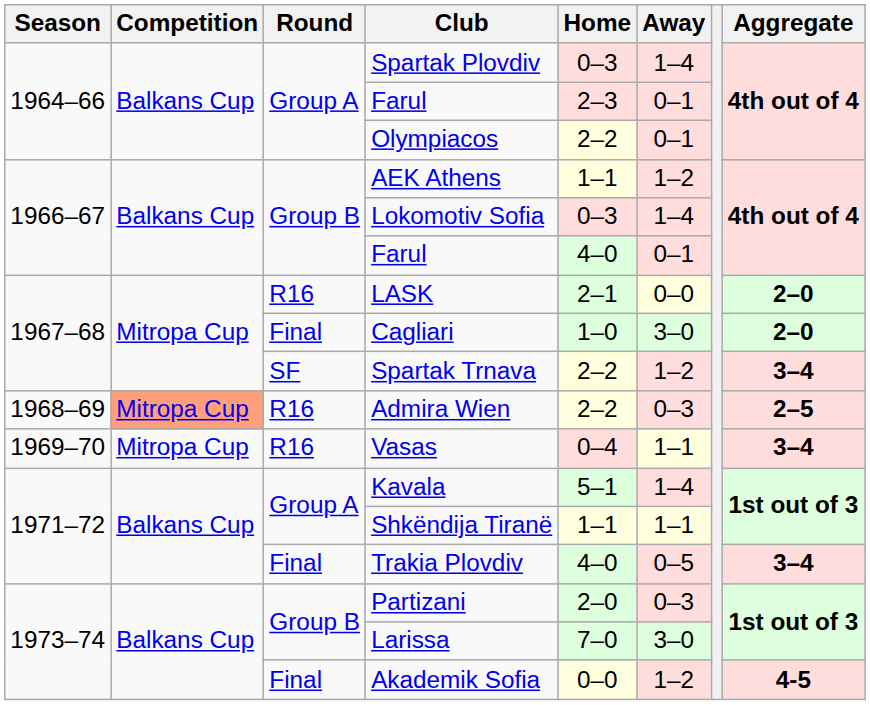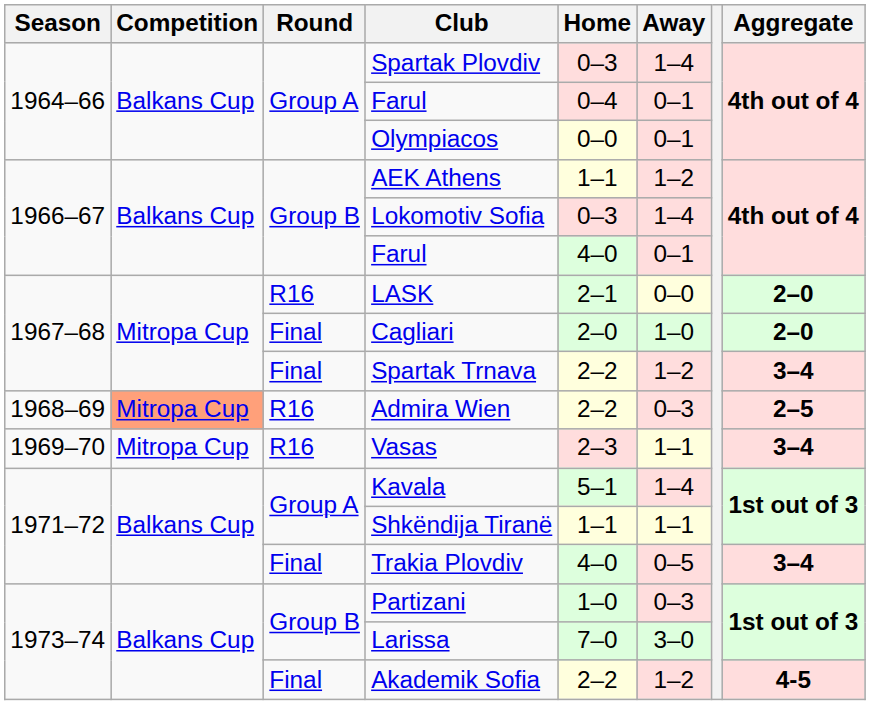1964–66 / Farul | Home: 2–3 -> 0–4
Olympiacos | Home: 2–2 -> 0–0
Cagliari | Home: 1–0 -> 2–0
Cagliari | Away: 3–0 -> 1–0
Spartak Trnava | Round: SF -> Final
Vasas | Home: 0–4 -> 2–3
Partizani | Home: 2–0 -> 1–0
Akademik Sofia | Home: 0–0 -> 2–2
